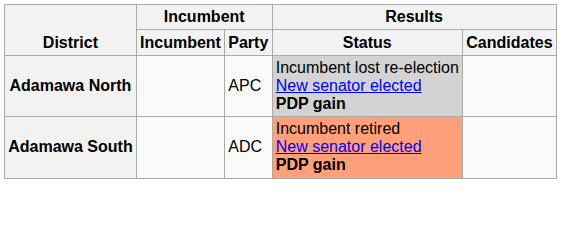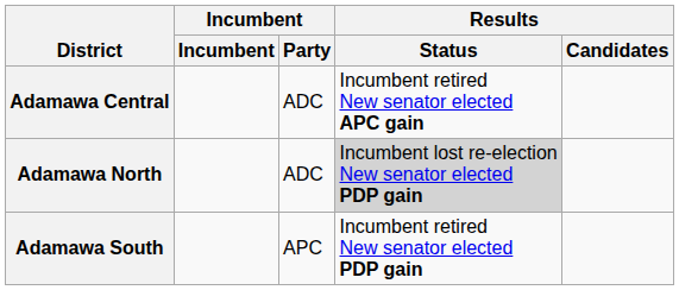+ row: Adamawa Central | ADC | Incumbent retired New senator elected APC gain
Adamawa North | Incumbent / Party: APC -> ADC
Adamawa South | Incumbent / Party: ADC -> APC
Adamawa South | Results / Status: lightsalmon background -> no background
